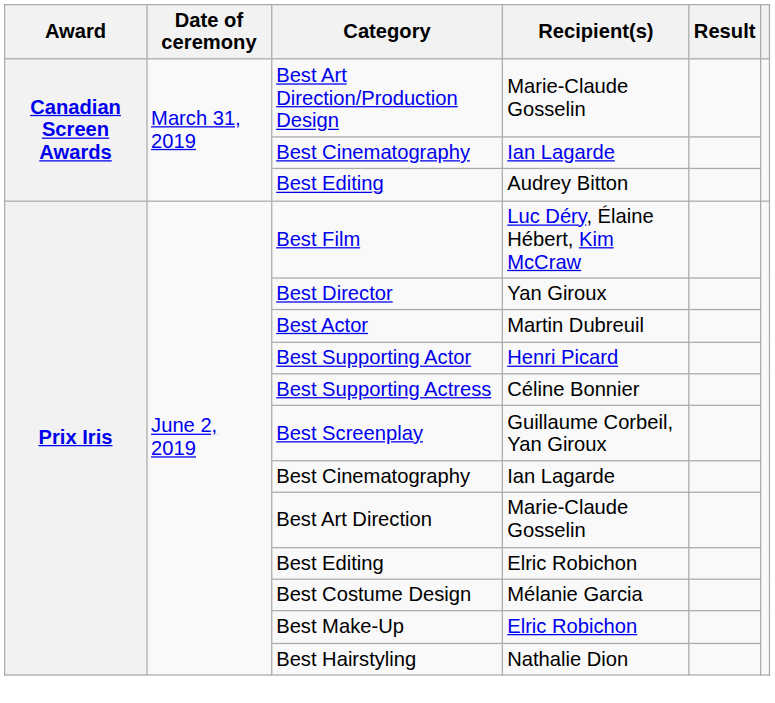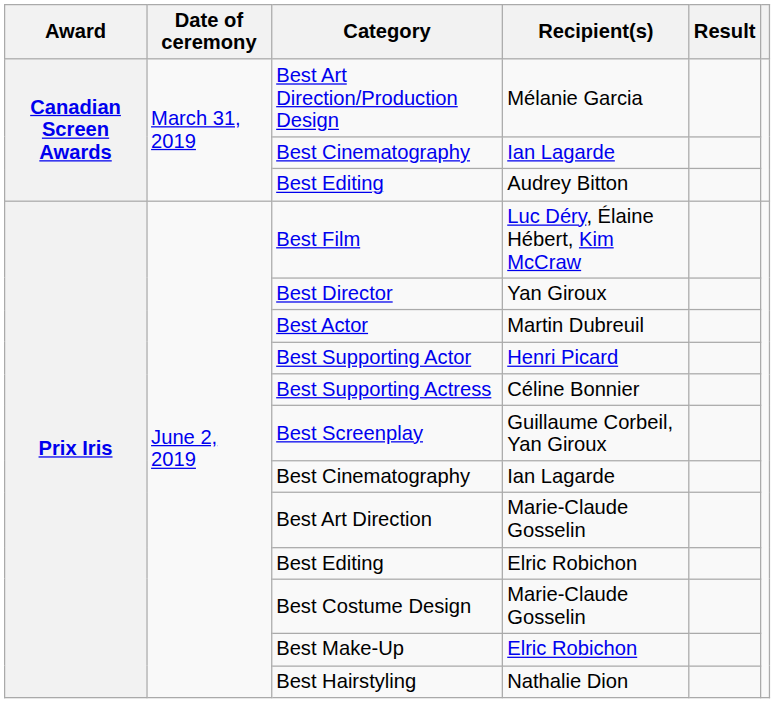Best Art Direction/Production Design | Recipient(s): Marie-Claude Gosselin -> Mélanie Garcia
Best Costume Design | Recipient(s): Mélanie Garcia -> Marie-Claude Gosselin
